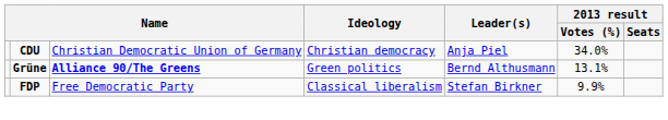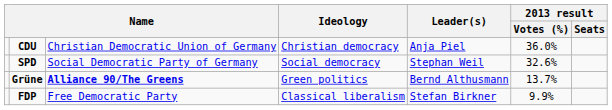CDU | 2013 result / Votes (%): 34.0% -> 36.0%
+ row: SPD | Social Democratic Party of Germany | Social democracy | Stephan Weil | 32.6%
Grüne | 2013 result / Votes (%): 13.1% -> 13.7%
